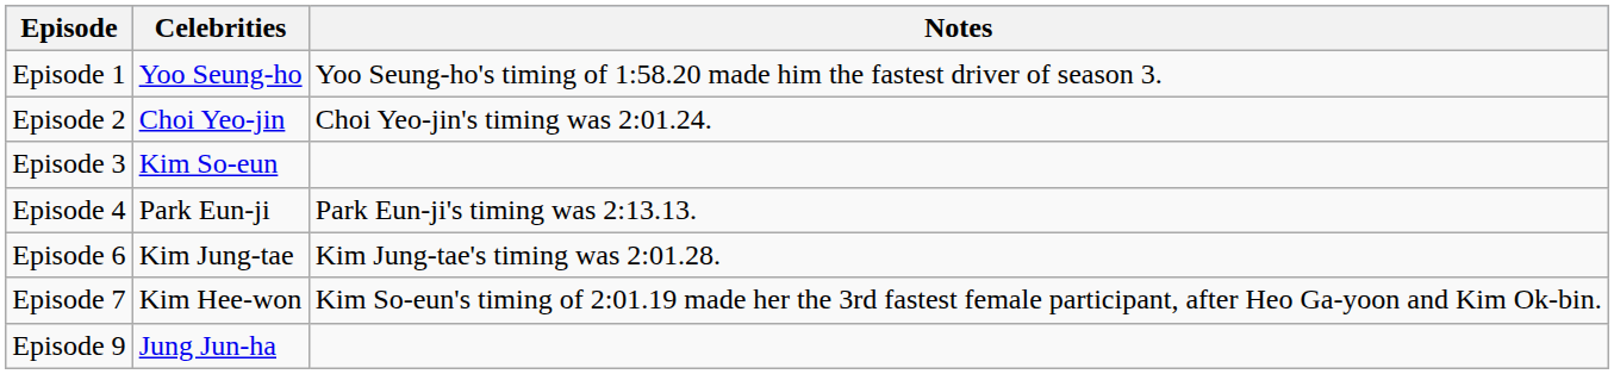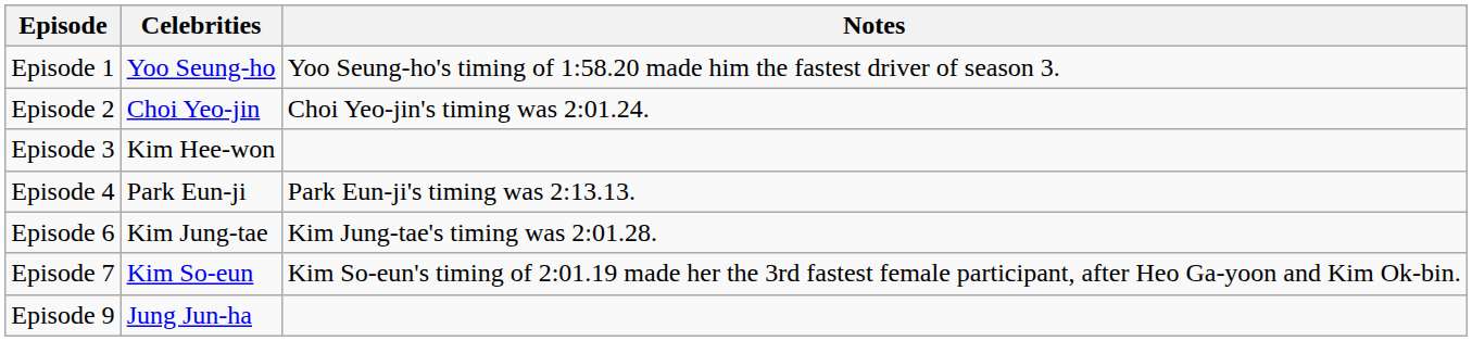Episode 3 | Celebrities: Kim So-eun -> Kim Hee-won
Episode 7 | Celebrities: Kim Hee-won -> Kim So-eun
